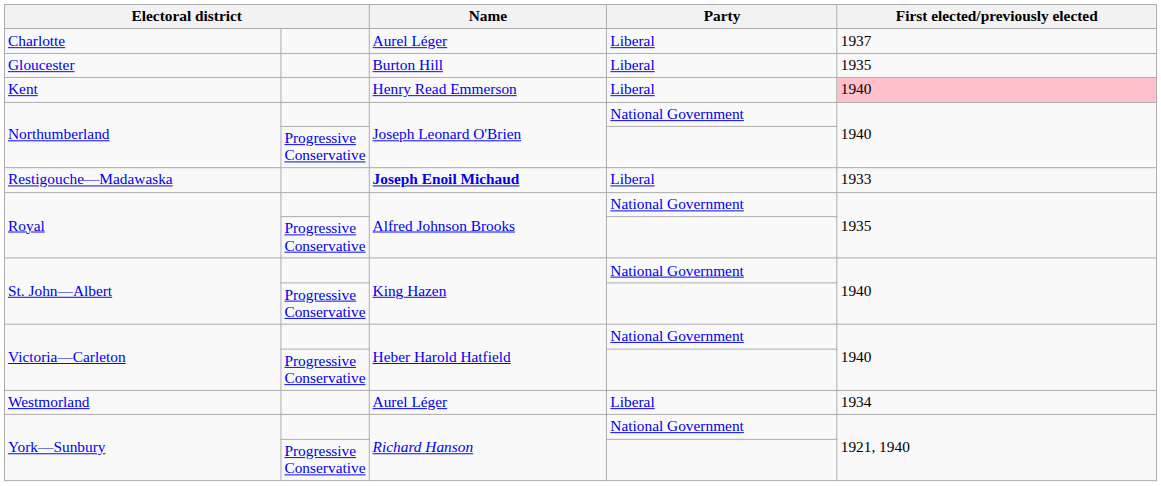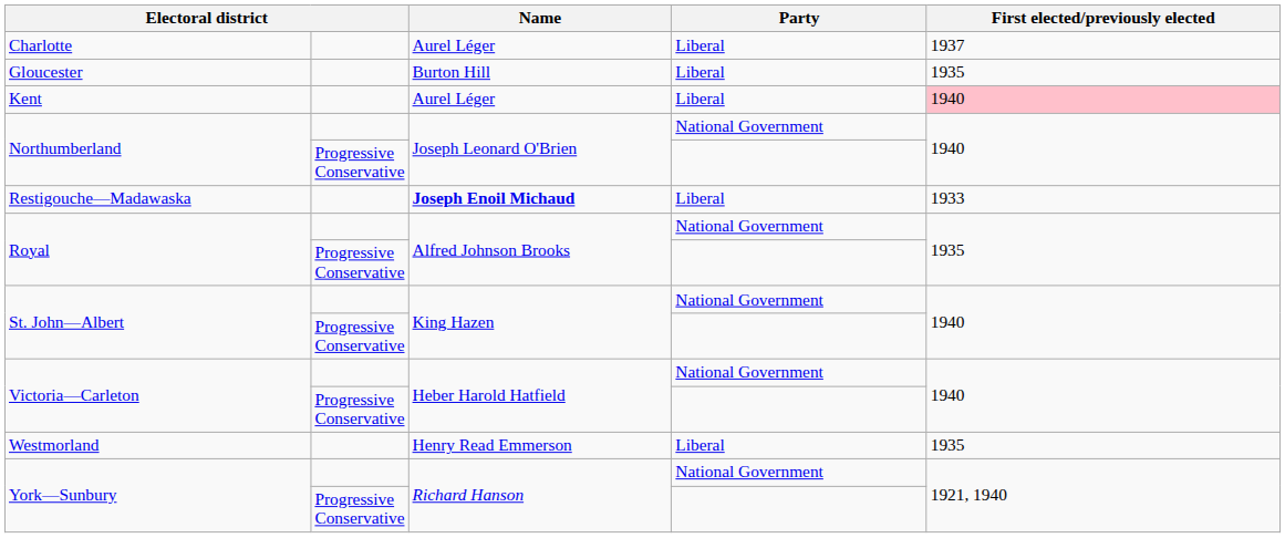Kent | Name: Henry Read Emmerson -> Aurel Léger
Westmorland | Name: Aurel Léger -> Henry Read Emmerson
Westmorland | First elected/previously elected: 1934 -> 1935
